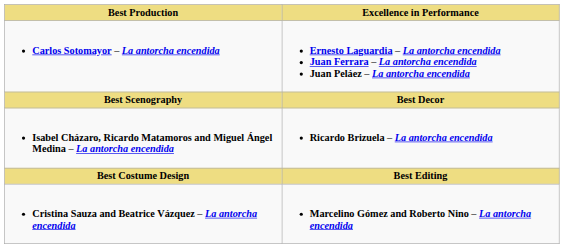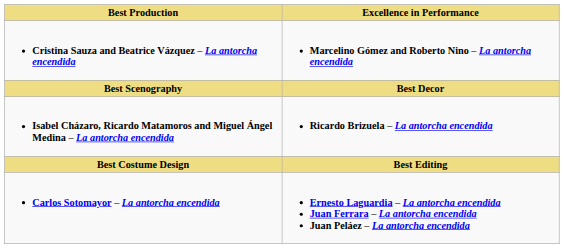rows swapped: Carlos Sotomayor – La antorcha encendida <-> Cristina Sauza and Beatrice Vázquez – La antorcha encendida
